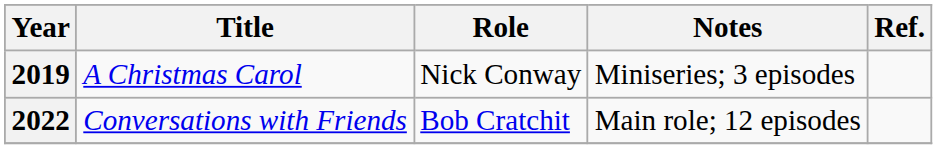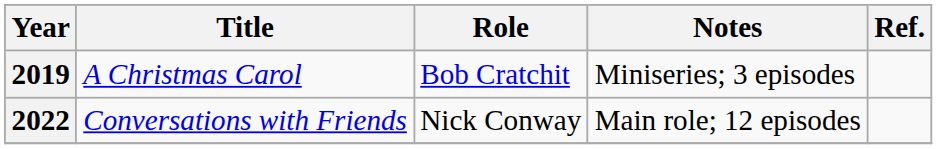2019 | Role: Nick Conway -> Bob Cratchit
2022 | Role: Bob Cratchit -> Nick Conway
